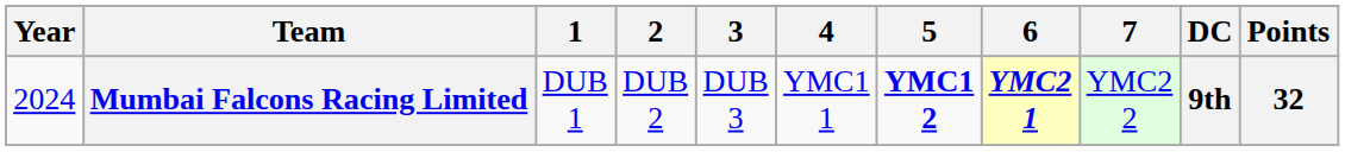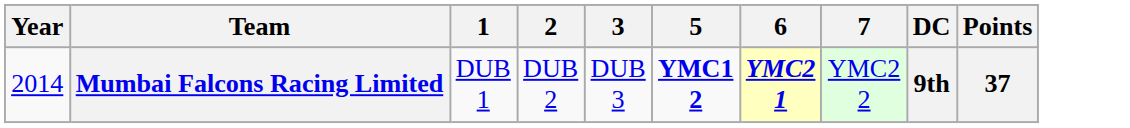- column: 4 | YMC1 1
Mumbai Falcons Racing Limited | Year: 2024 -> 2014
Mumbai Falcons Racing Limited | Points: 32 -> 37
